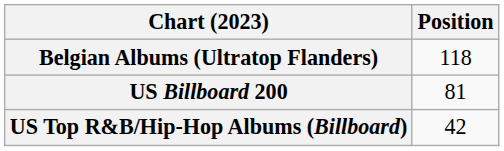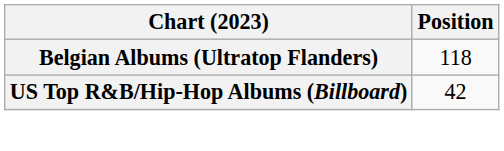- row: US Billboard 200 | 81
